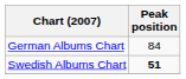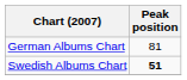German Albums Chart | Peak position: 84 -> 81
